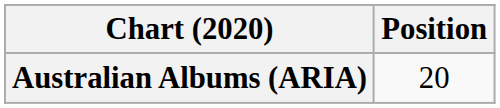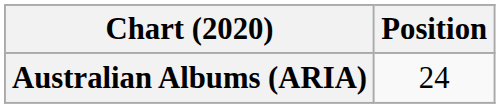Australian Albums (ARIA) | Position: 20 -> 24
